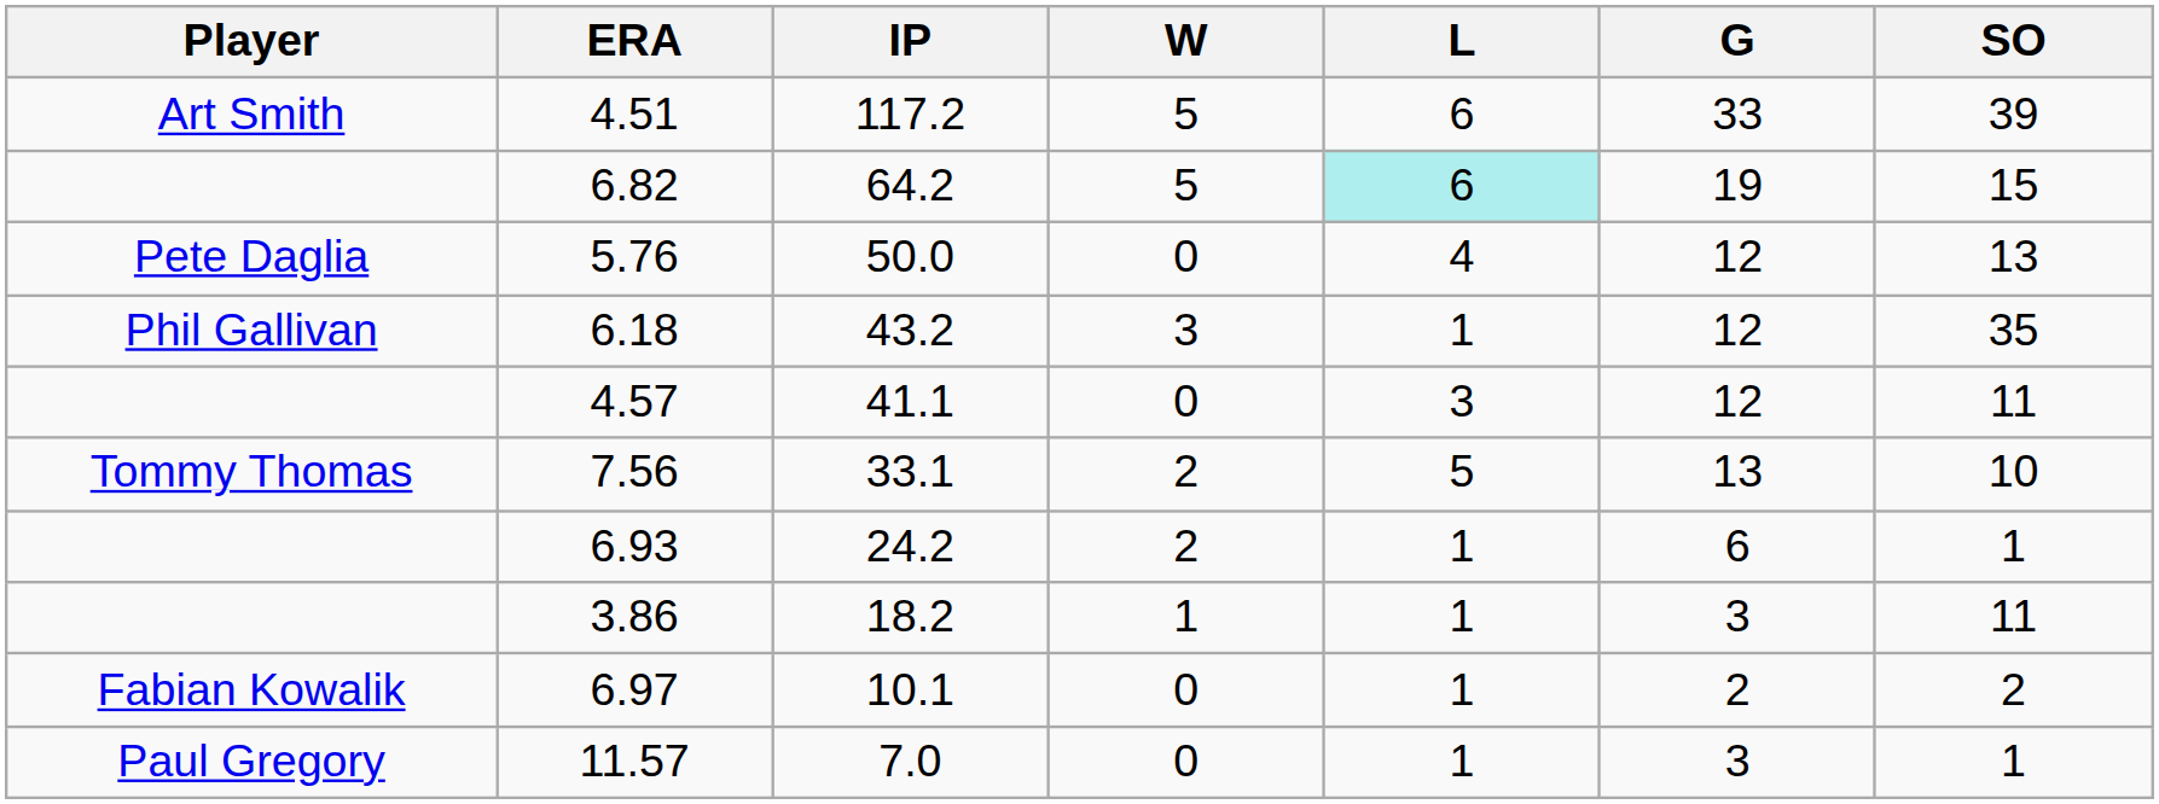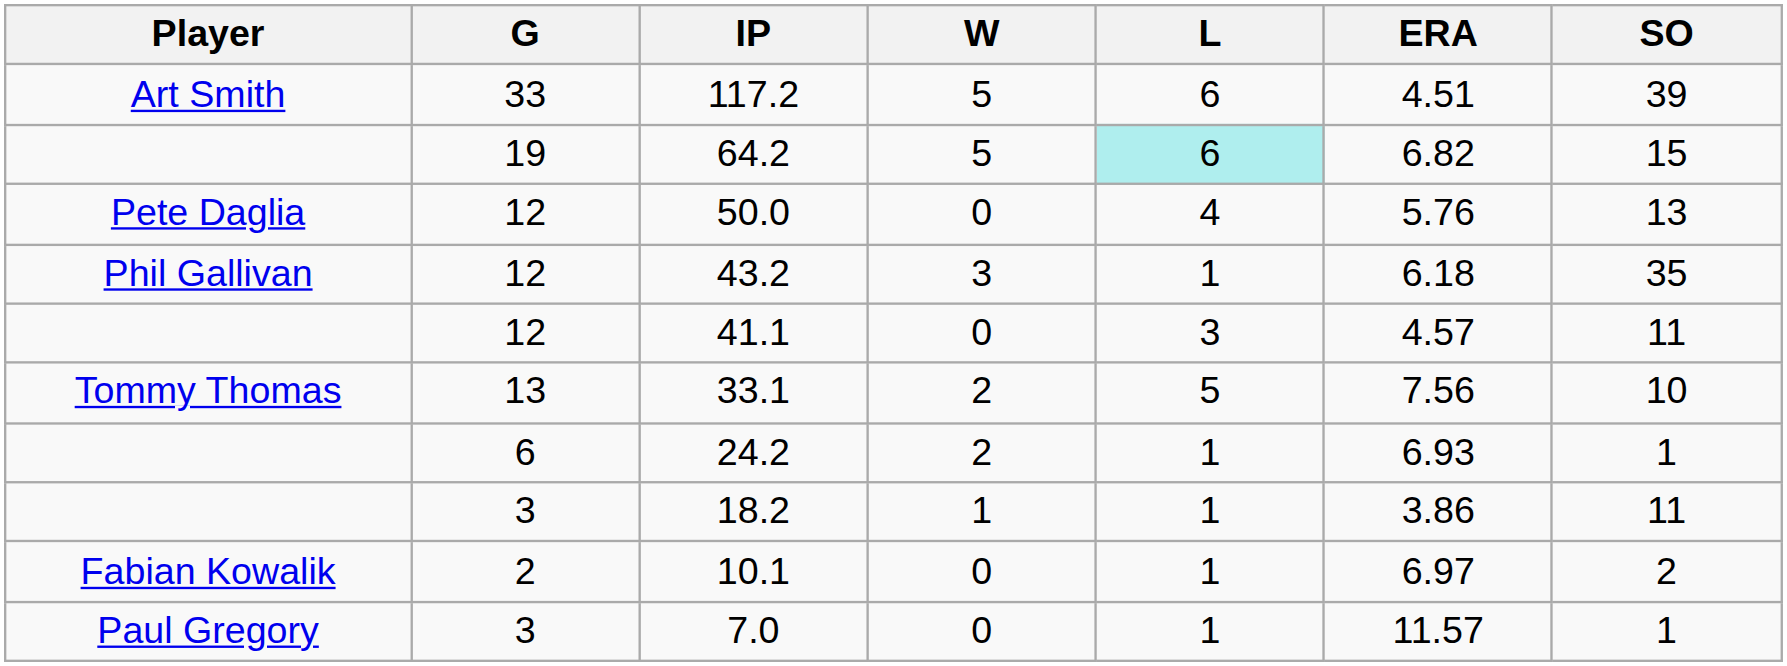columns swapped: G <-> ERA
